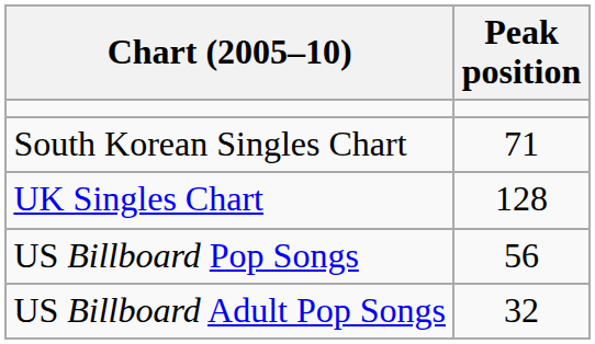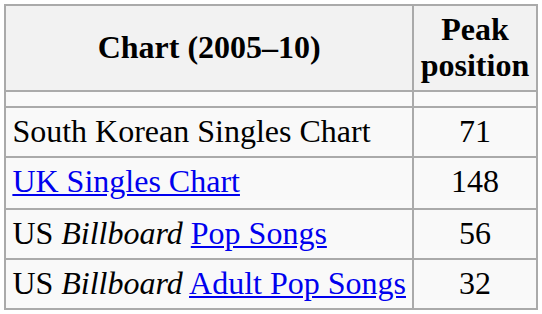UK Singles Chart | Peak position: 128 -> 148
